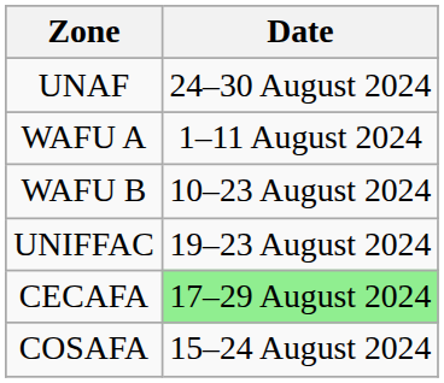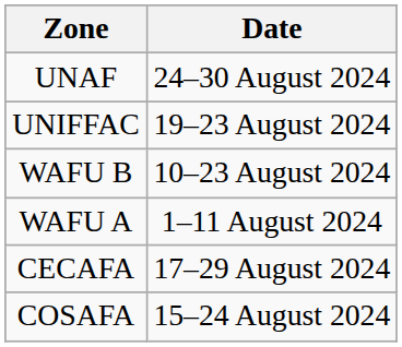rows swapped: WAFU A <-> UNIFFAC
CECAFA | Date: lightgreen background -> no background
